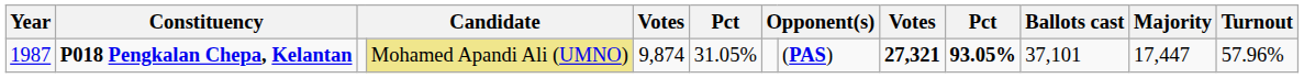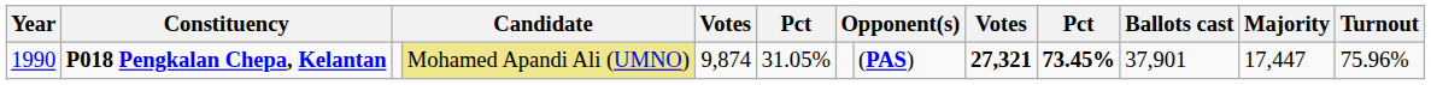P018 Pengkalan Chepa, Kelantan | Year: 1987 -> 1990
P018 Pengkalan Chepa, Kelantan | column 10: 93.05% -> 73.45%
P018 Pengkalan Chepa, Kelantan | Ballots cast: 37,101 -> 37,901
P018 Pengkalan Chepa, Kelantan | Turnout: 57.96% -> 75.96%
